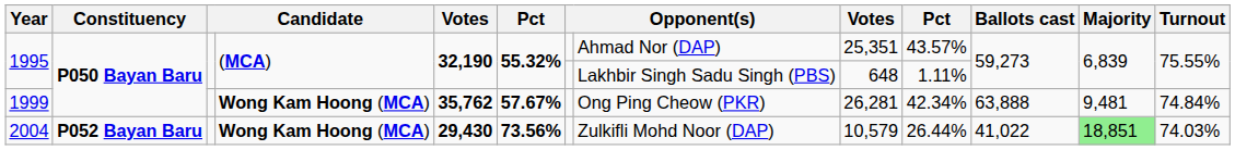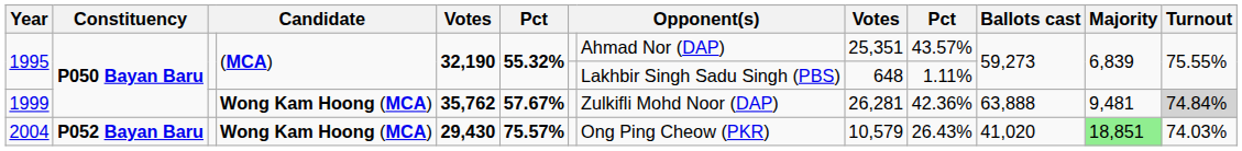1999 | column 8: Ong Ping Cheow (PKR) -> Zulkifli Mohd Noor (DAP)
1999 | column 10: 42.34% -> 42.36%
1999 | Turnout: no background -> lightgrey background
2004 | column 6: 73.56% -> 75.57%
2004 | column 8: Zulkifli Mohd Noor (DAP) -> Ong Ping Cheow (PKR)
2004 | column 10: 26.44% -> 26.43%
2004 | Ballots cast: 41,022 -> 41,020
